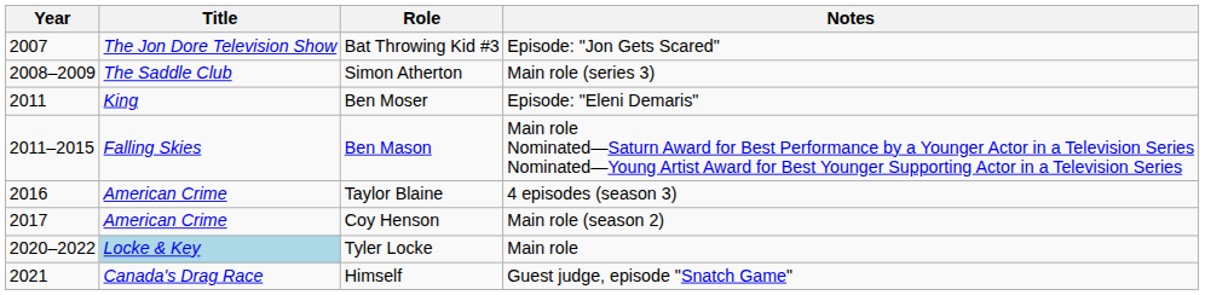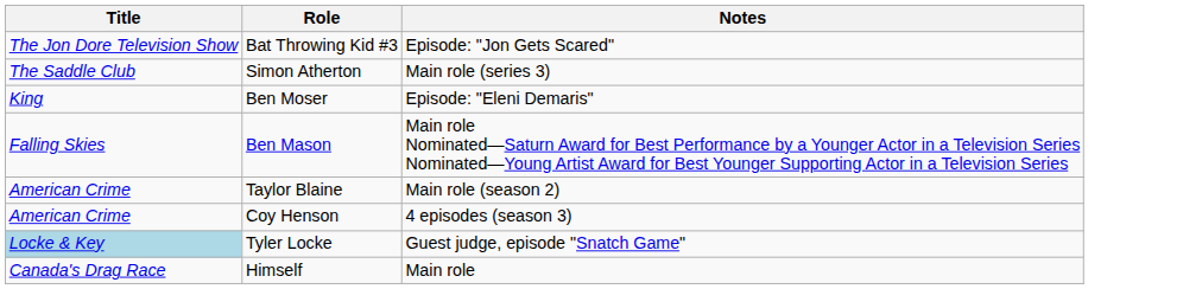- column: Year | 2007 | 2008–2009 | 2011 | 2011–2015 | 2016 | 2017 | 2020–2022 | 2021
Taylor Blaine | Notes: 4 episodes (season 3) -> Main role (season 2)
Coy Henson | Notes: Main role (season 2) -> 4 episodes (season 3)
Tyler Locke | Notes: Main role -> Guest judge, episode "Snatch Game"
Himself | Notes: Guest judge, episode "Snatch Game" -> Main role
